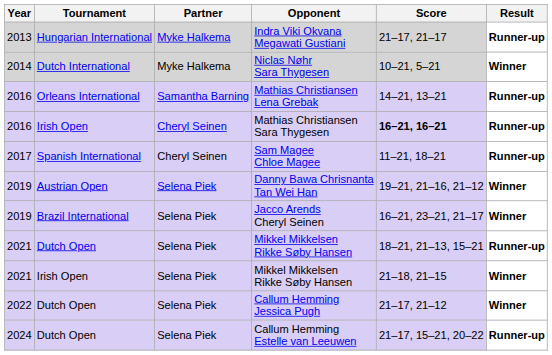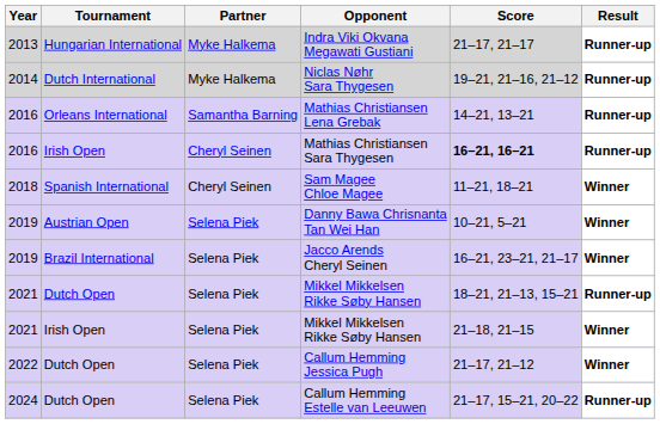Niclas Nøhr Sara Thygesen | Score: 10–21, 5–21 -> 19–21, 21–16, 21–12
Niclas Nøhr Sara Thygesen | Result: Winner -> Runner-up
Sam Magee Chloe Magee | Year: 2017 -> 2018
Sam Magee Chloe Magee | Result: Runner-up -> Winner
Danny Bawa Chrisnanta Tan Wei Han | Score: 19–21, 21–16, 21–12 -> 10–21, 5–21
